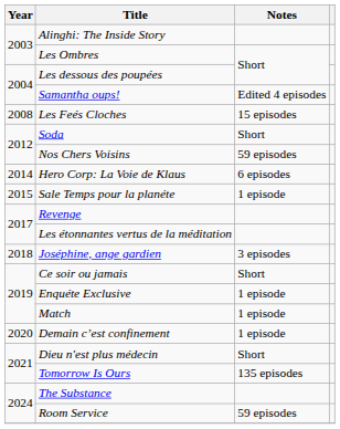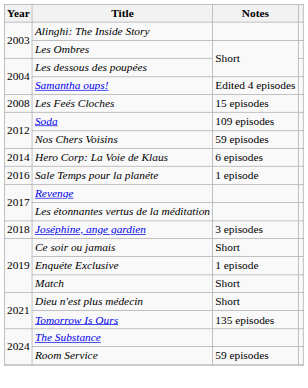Soda | Notes: Short -> 109 episodes
Sale Temps pour la planéte | Year: 2015 -> 2016
Match | Notes: 1 episode -> Short
- row: 2020 | Demain c’est confinement | 1 episode
